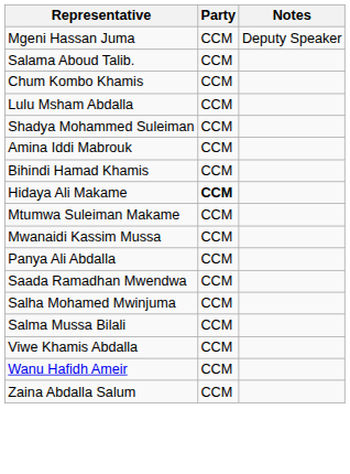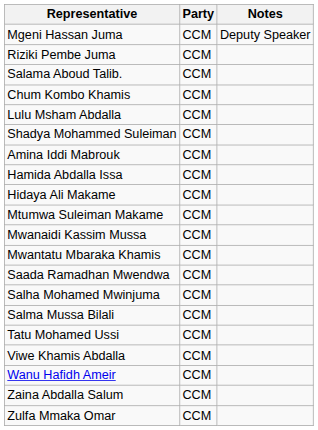+ row: Riziki Pembe Juma | CCM
- row: Bihindi Hamad Khamis | CCM
+ row: Hamida Abdalla Issa | CCM
Hidaya Ali Makame | Party: bold -> normal
+ row: Mwantatu Mbaraka Khamis | CCM
- row: Panya Ali Abdalla | CCM
+ row: Tatu Mohamed Ussi | CCM
+ row: Zulfa Mmaka Omar | CCM
